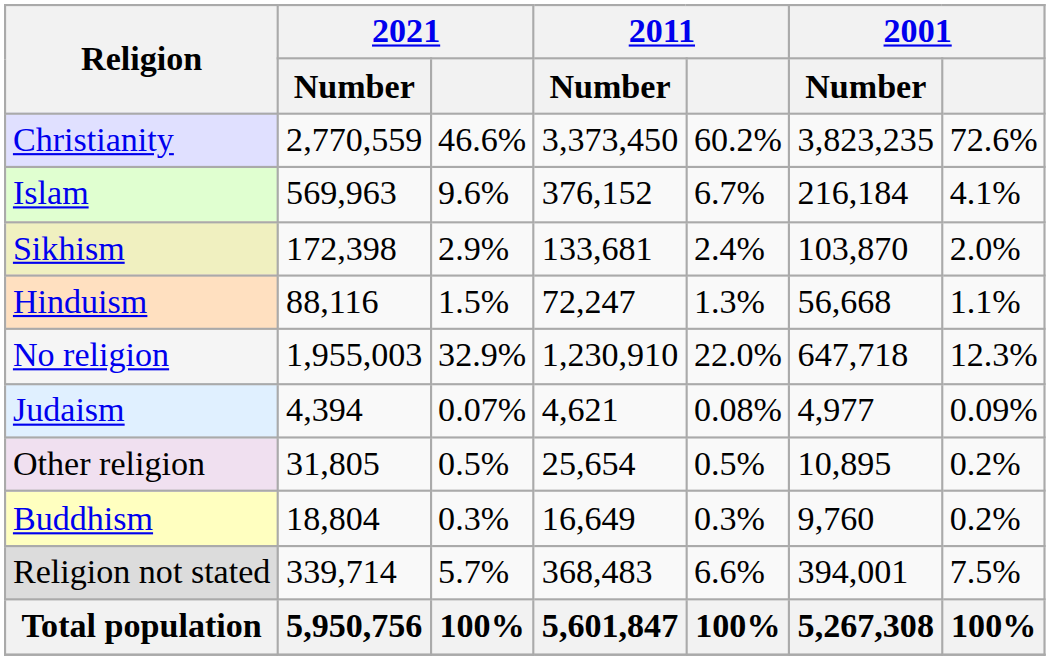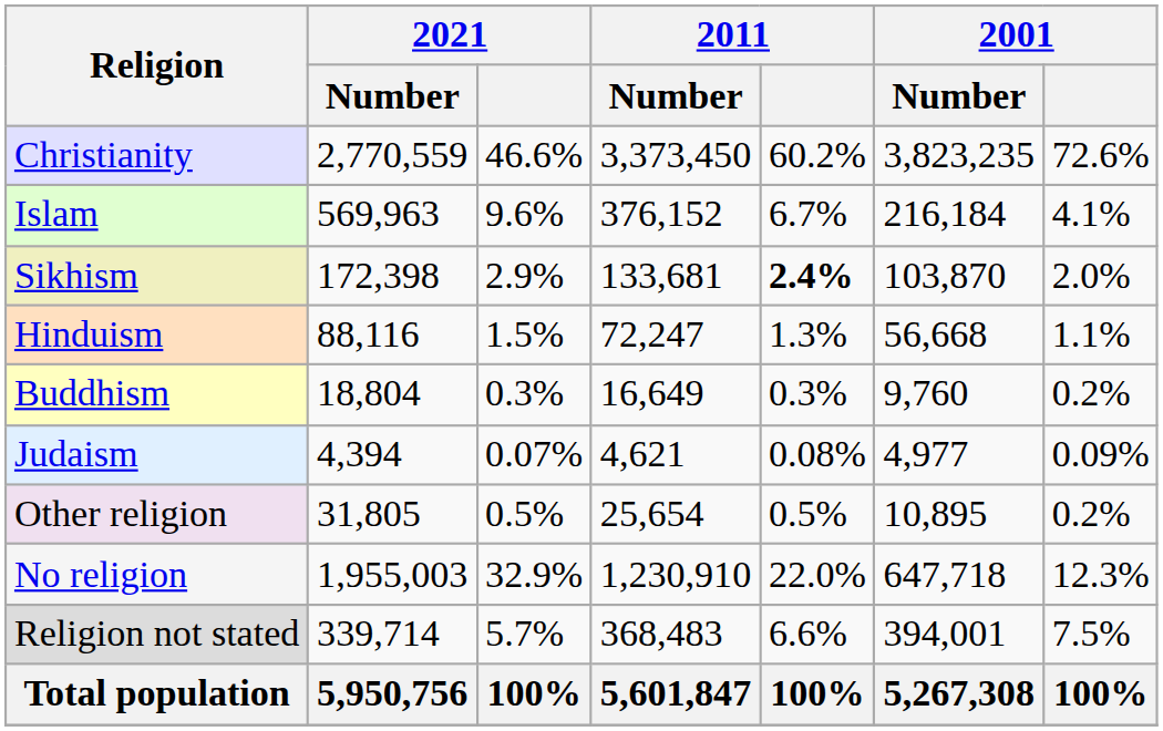Sikhism | 2011: normal -> bold
rows swapped: Buddhism <-> No religion
